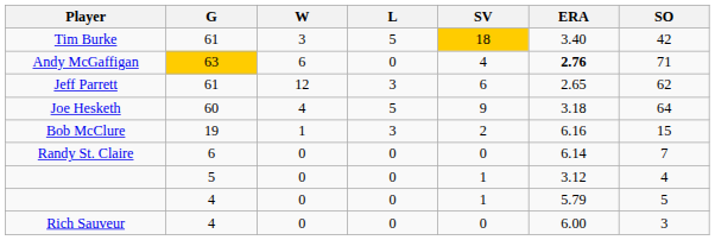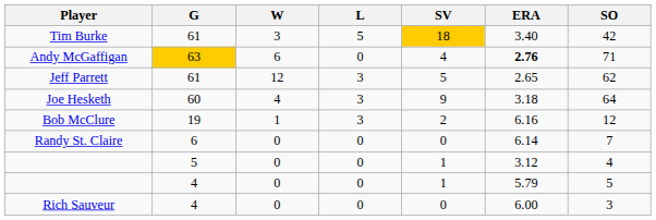Jeff Parrett | SV: 6 -> 5
Joe Hesketh | L: 5 -> 3
Bob McClure | SO: 15 -> 12
